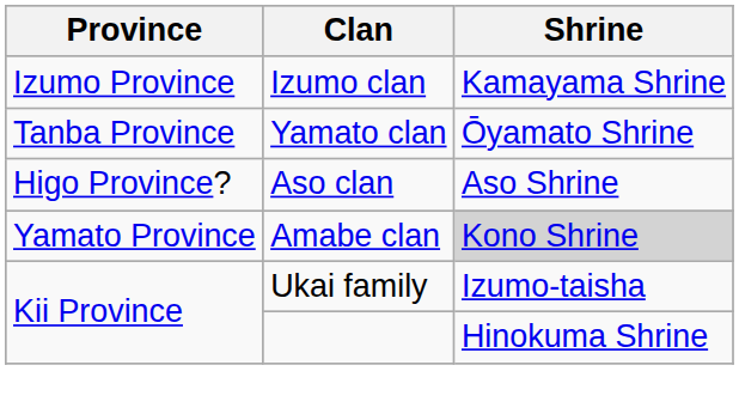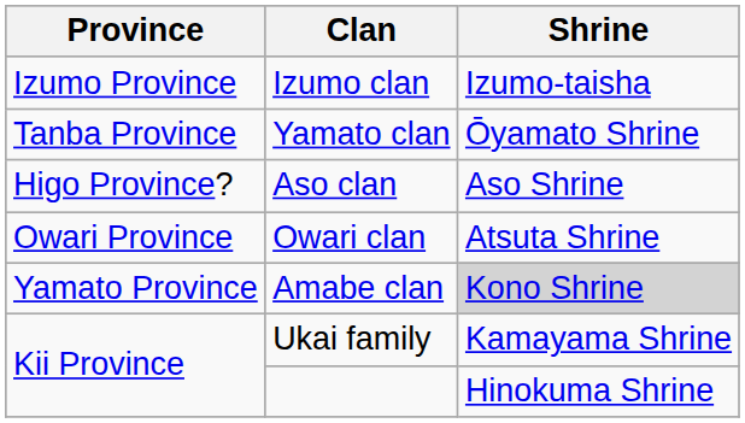Izumo clan | Shrine: Kamayama Shrine -> Izumo-taisha
+ row: Owari Province | Owari clan | Atsuta Shrine
Ukai family | Shrine: Izumo-taisha -> Kamayama Shrine
